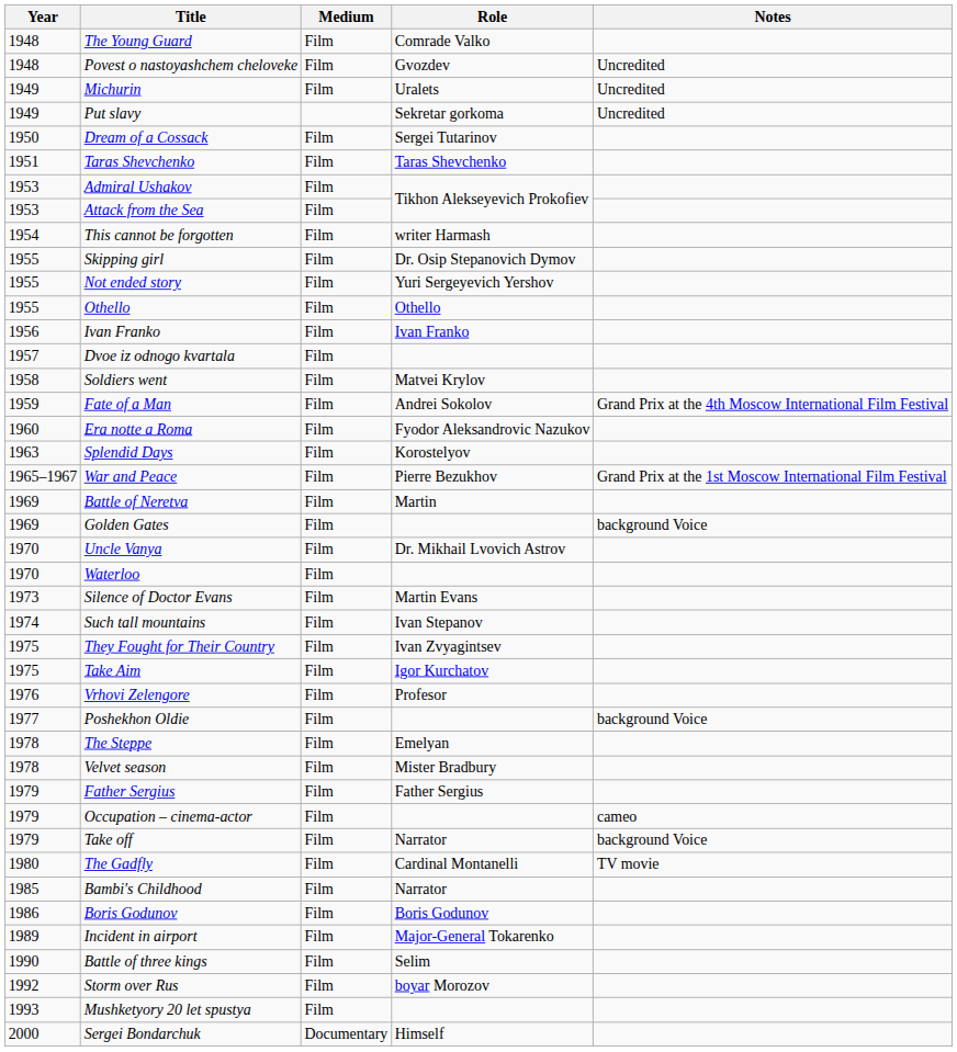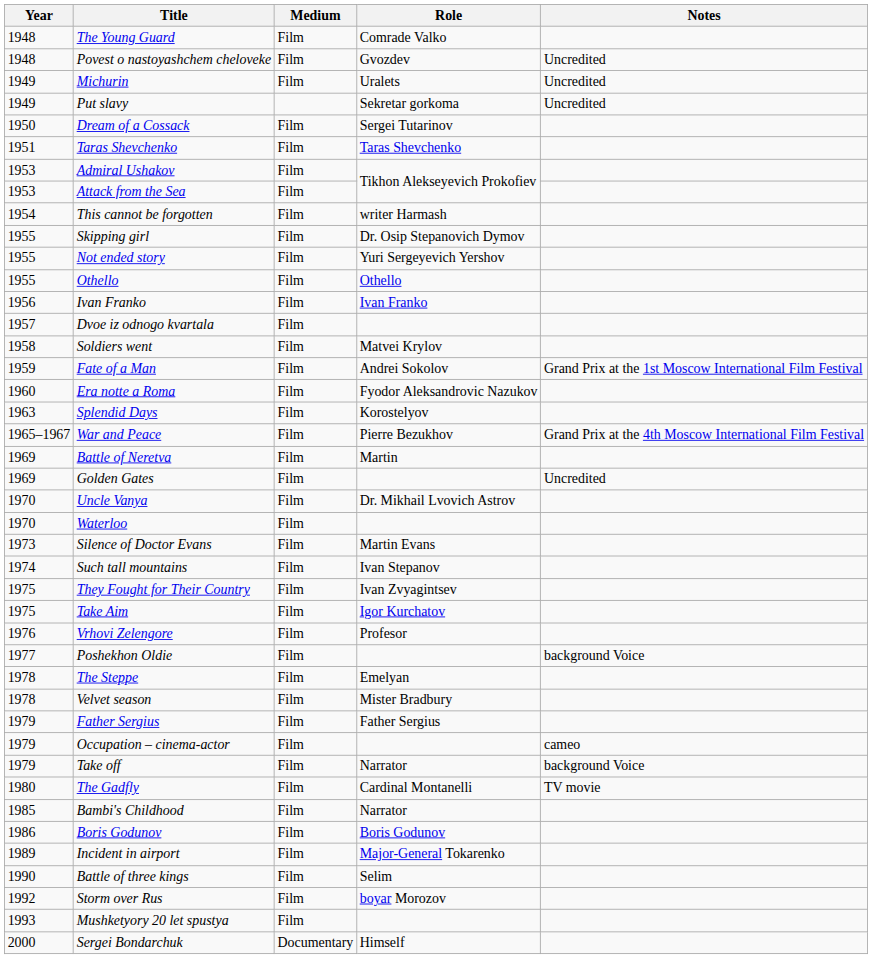Fate of a Man | Notes: Grand Prix at the 4th Moscow International Film Festival -> Grand Prix at the 1st Moscow International Film Festival
War and Peace | Notes: Grand Prix at the 1st Moscow International Film Festival -> Grand Prix at the 4th Moscow International Film Festival
Golden Gates | Notes: background Voice -> Uncredited
